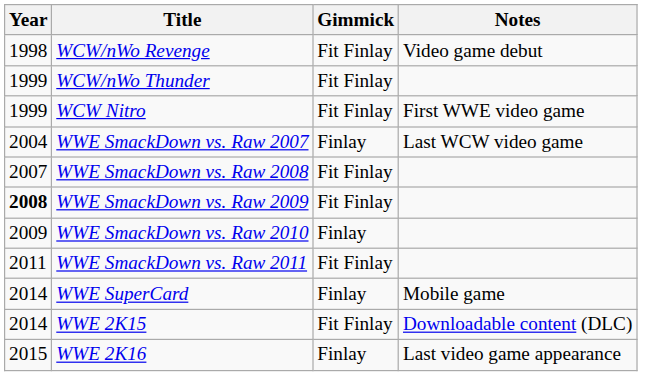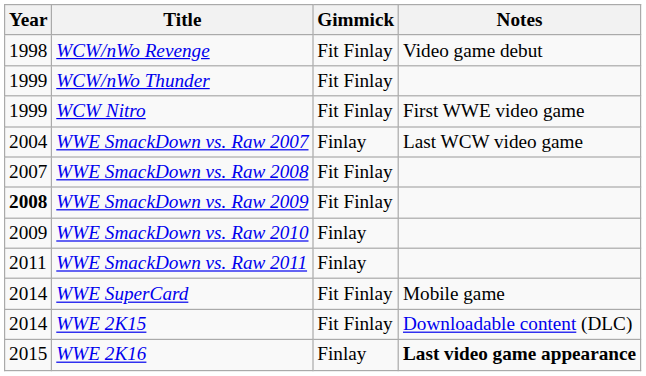WWE SmackDown vs. Raw 2011 | Gimmick: Fit Finlay -> Finlay
WWE SuperCard | Gimmick: Finlay -> Fit Finlay
WWE 2K16 | Notes: normal -> bold
